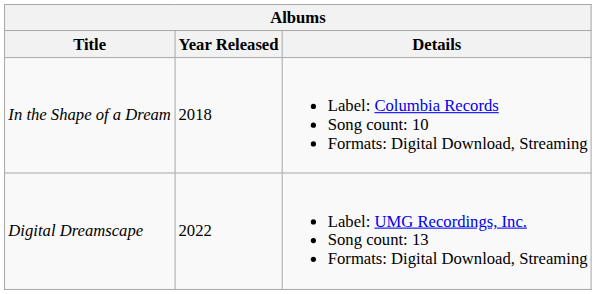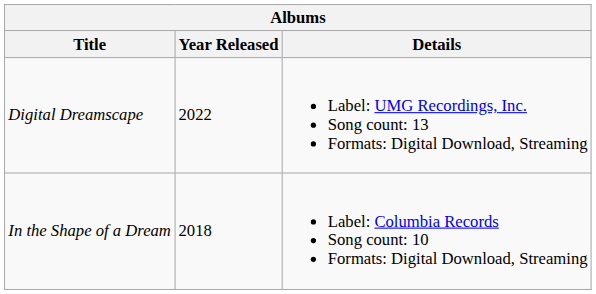rows swapped: In the Shape of a Dream <-> Digital Dreamscape
